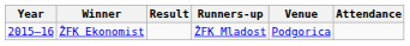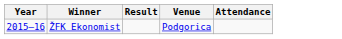- column: Runners-up | ŽFK Mladost
